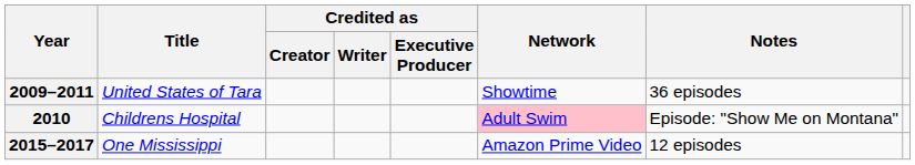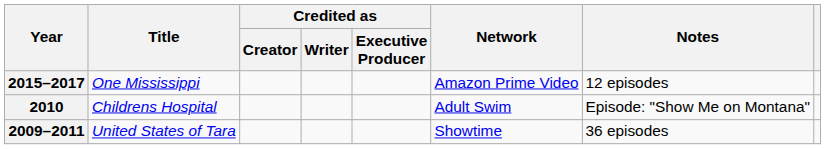rows swapped: 2009–2011 <-> 2015–2017
2010 | Network: pink background -> no background
